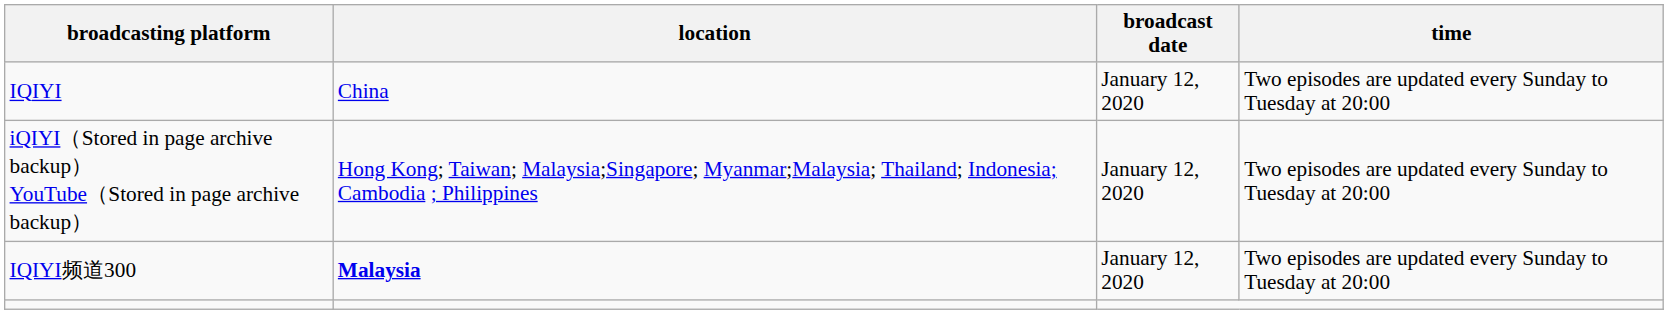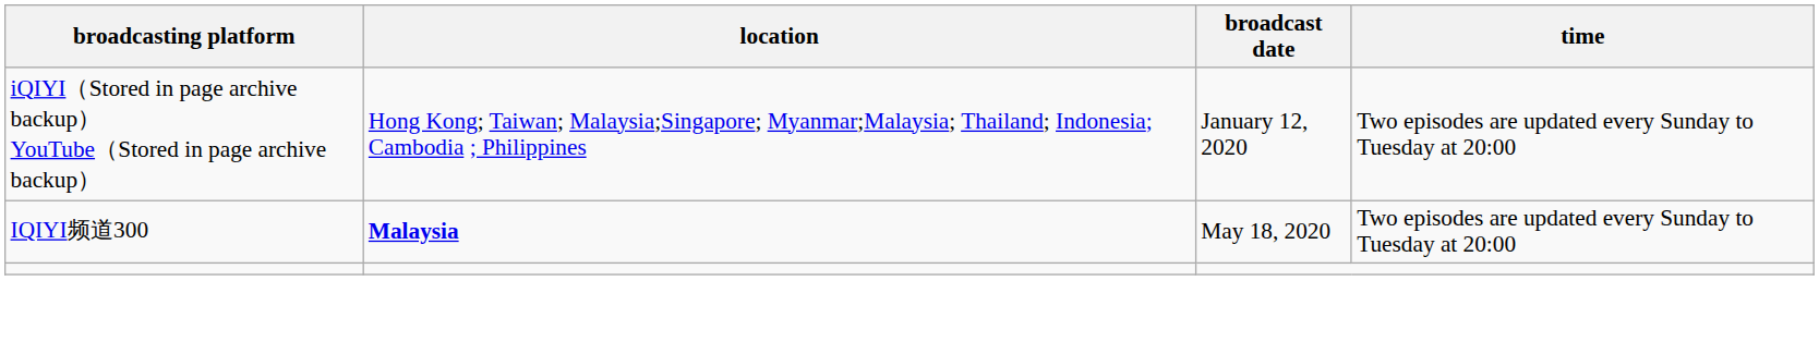- row: IQIYI | China | January 12, 2020 | Two episodes are updated every Sunday to Tuesday at 20:00
IQIYI频道300 | broadcast date: January 12, 2020 -> May 18, 2020
